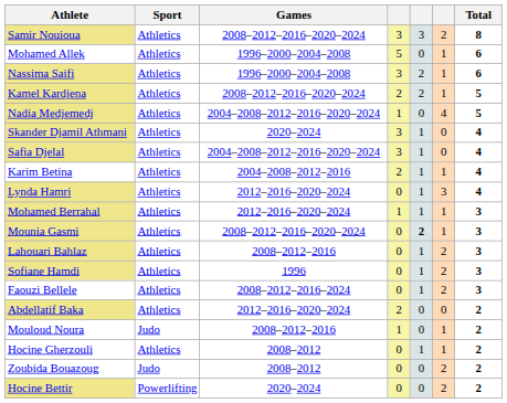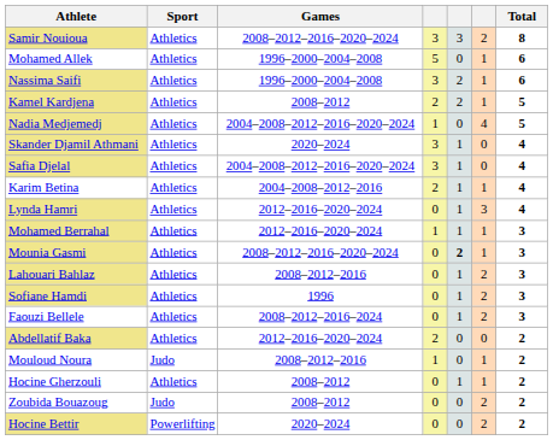Kamel Kardjena | Games: 2008–2012–2016–2020–2024 -> 2008–2012
